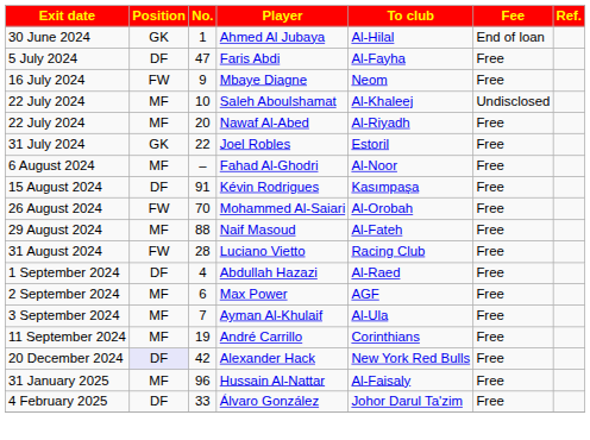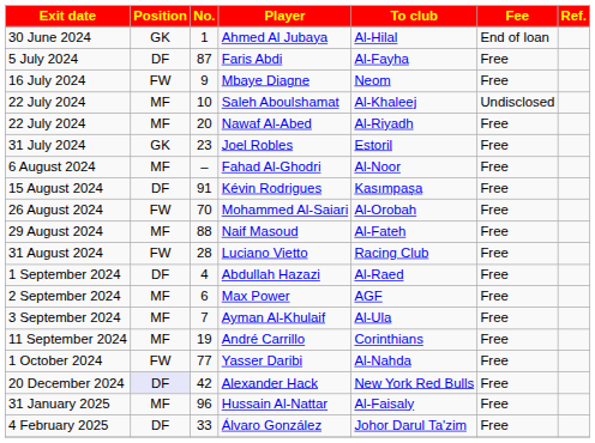Faris Abdi | No.: 47 -> 87
Joel Robles | No.: 22 -> 23
+ row: 1 October 2024 | FW | 77 | Yasser Daribi | Al-Nahda | Free
